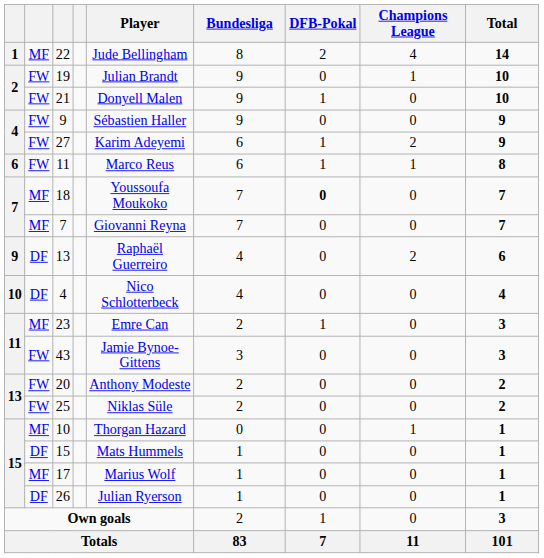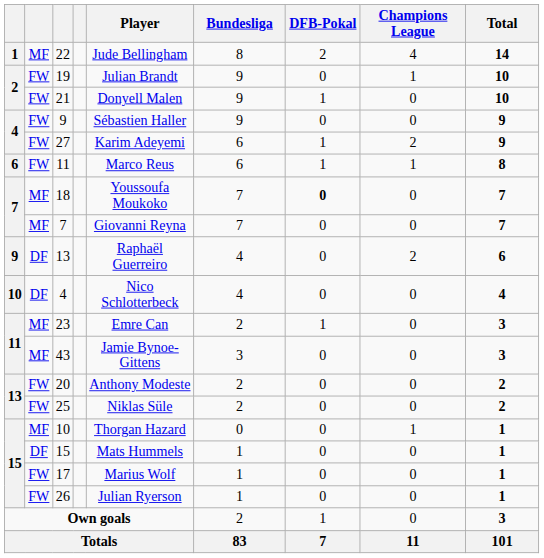43 | column 2: FW -> MF
17 | column 2: MF -> FW
26 | column 2: DF -> FW
